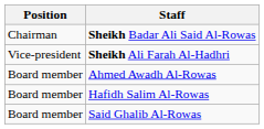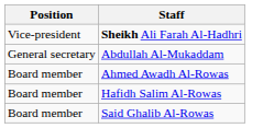- row: Chairman | Sheikh Badar Ali Said Al-Rowas
+ row: General secretary | Abdullah Al-Mukaddam
